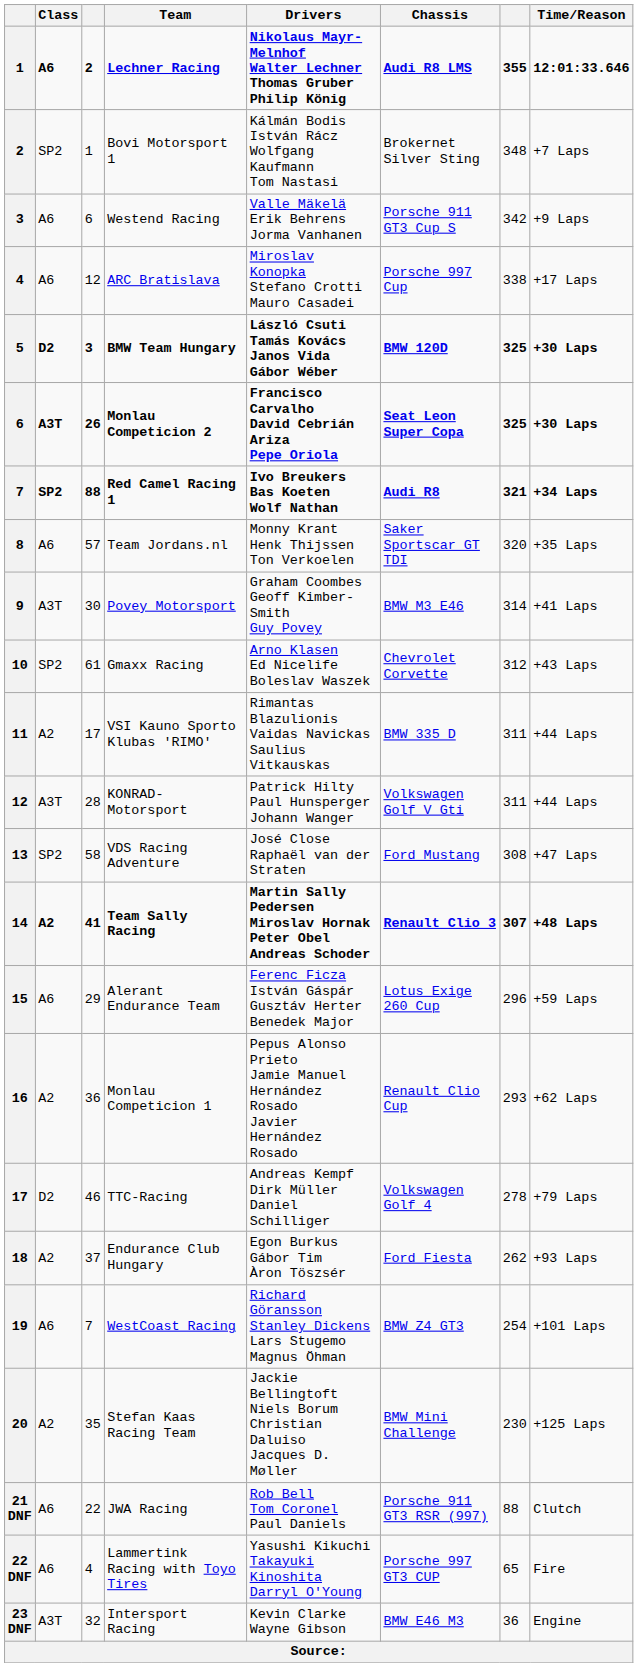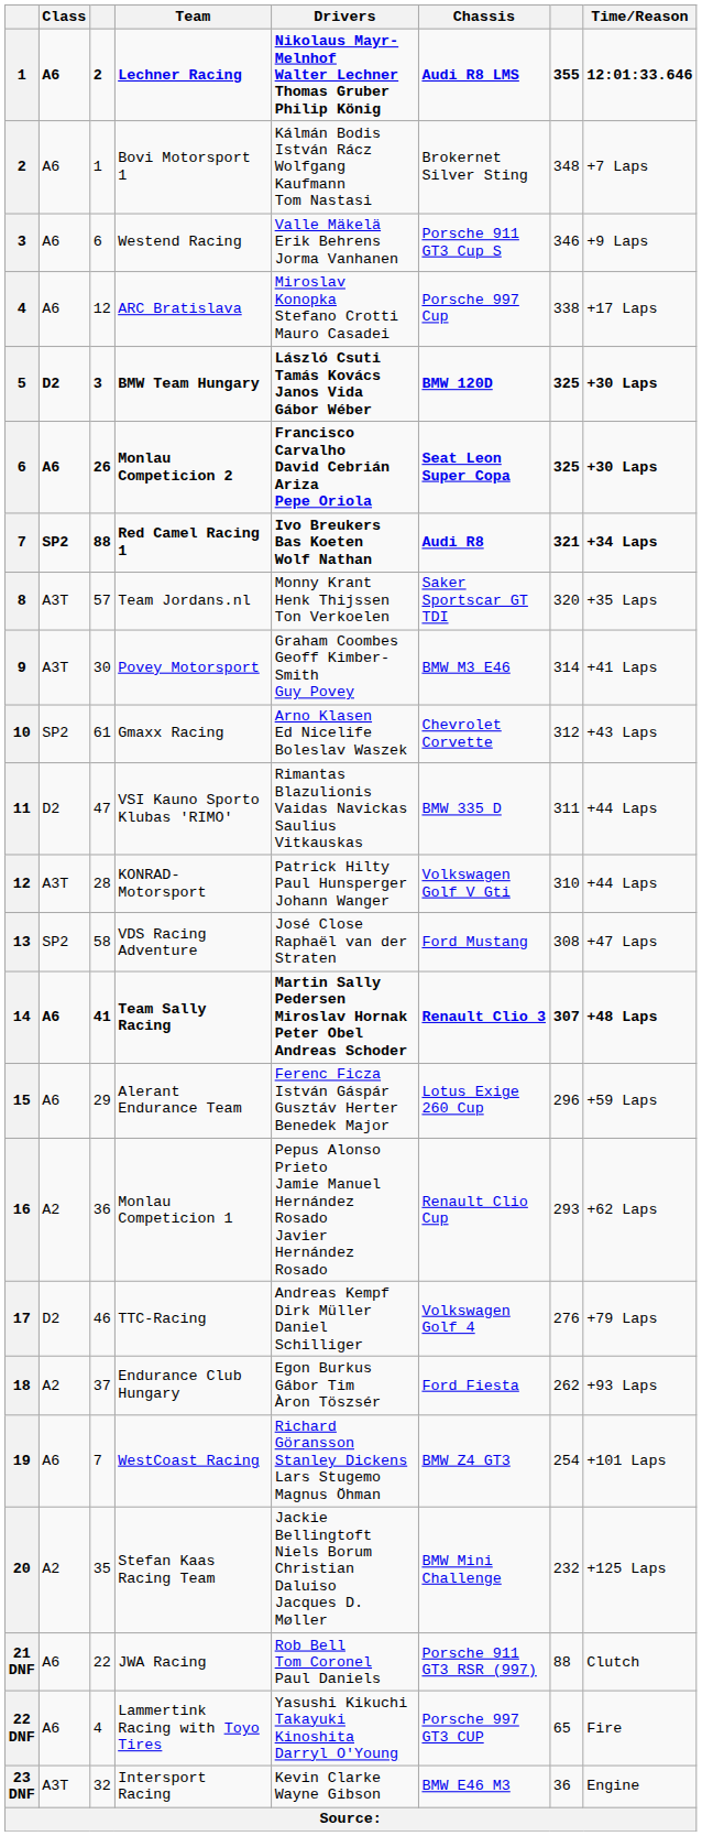Bovi Motorsport 1 | Class: SP2 -> A6
Westend Racing | column 7: 342 -> 346
Monlau Competicion 2 | Class: A3T -> A6
Team Jordans.nl | Class: A6 -> A3T
VSI Kauno Sporto Klubas 'RIMO' | Class: A2 -> D2
VSI Kauno Sporto Klubas 'RIMO' | column 3: 17 -> 47
KONRAD-Motorsport | column 7: 311 -> 310
Team Sally Racing | Class: A2 -> A6
TTC-Racing | column 7: 278 -> 276
Stefan Kaas Racing Team | column 7: 230 -> 232
